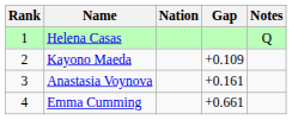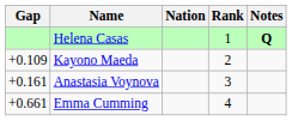columns swapped: Rank <-> Gap
Helena Casas | Notes: normal -> bold
